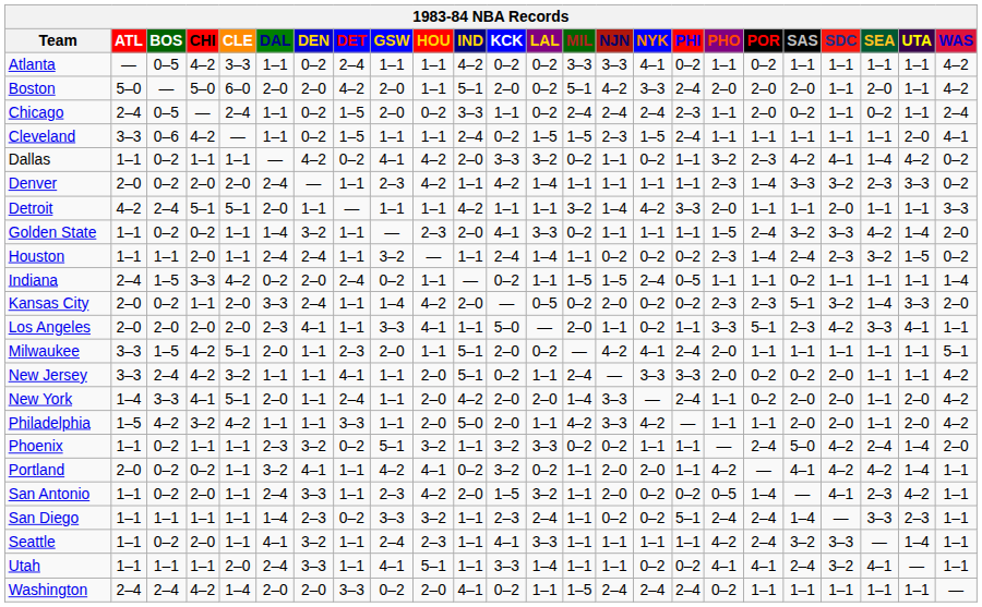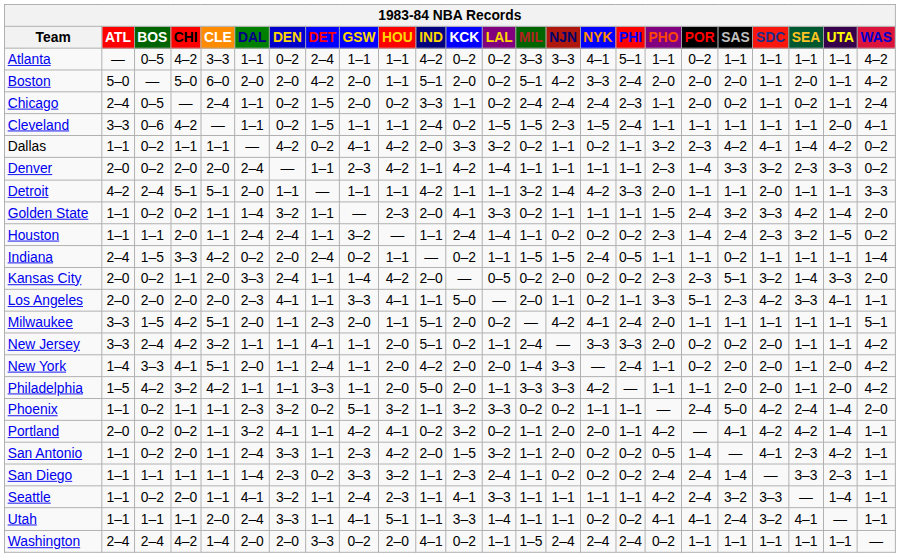Atlanta | PHI: 0–2 -> 5–1
Philadelphia | MIL: 4–2 -> 3–3
San Diego | PHI: 5–1 -> 0–2
